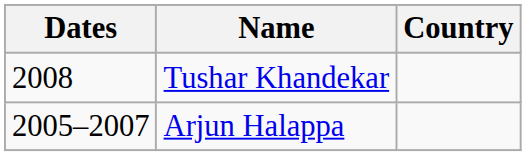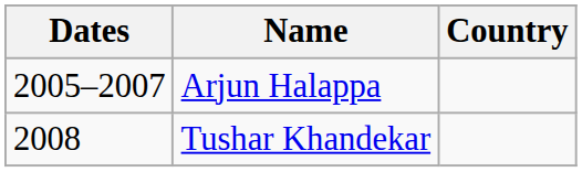rows swapped: Arjun Halappa <-> Tushar Khandekar
